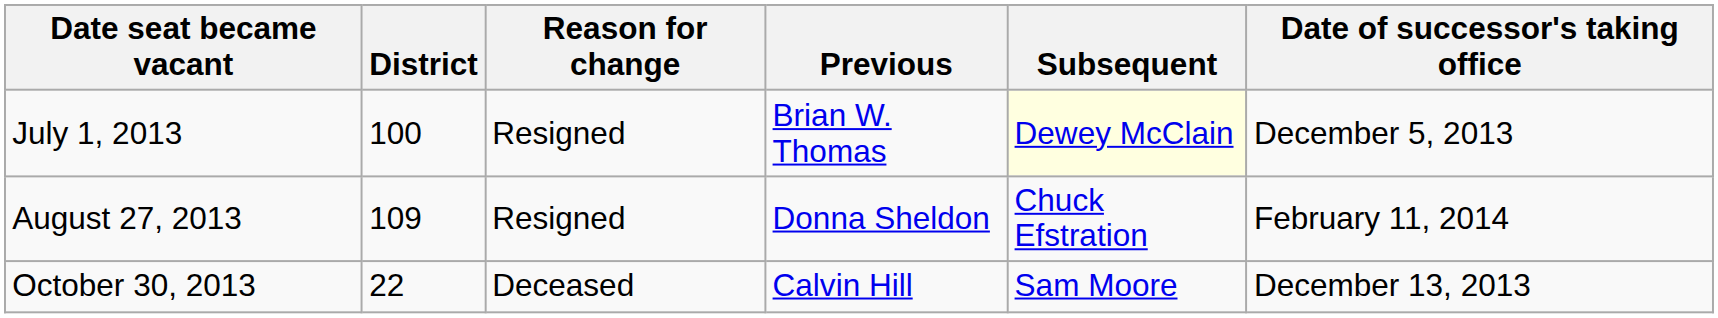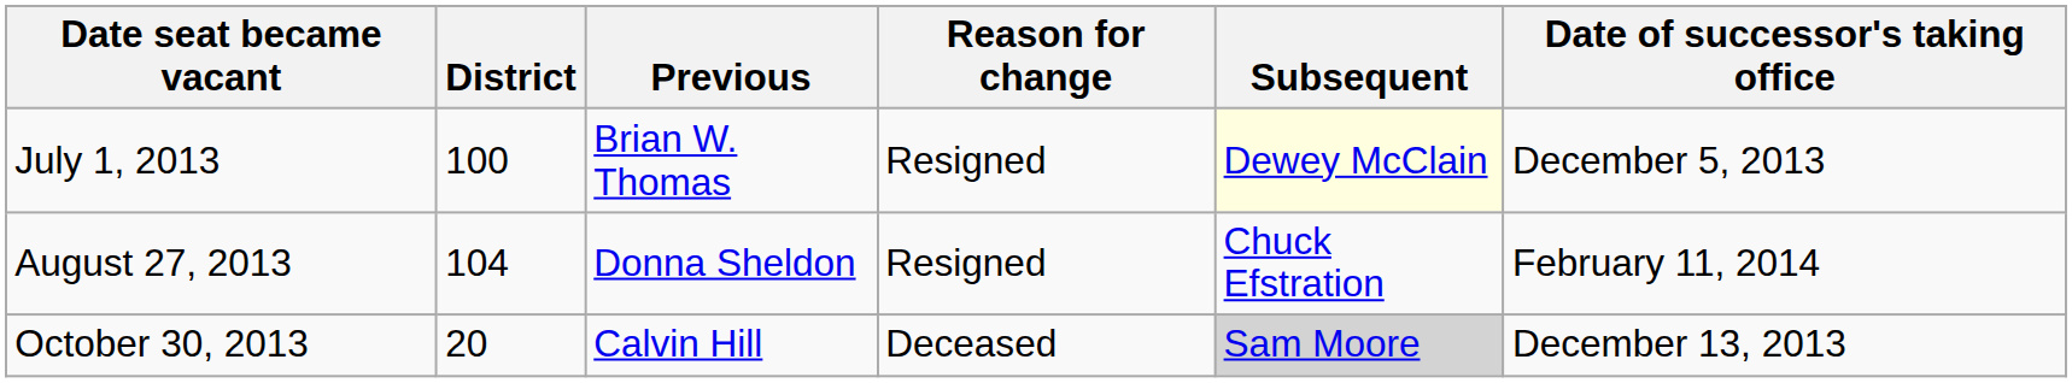columns swapped: Previous <-> Reason for change
August 27, 2013 | District: 109 -> 104
October 30, 2013 | District: 22 -> 20
October 30, 2013 | Subsequent: no background -> lightgrey background
